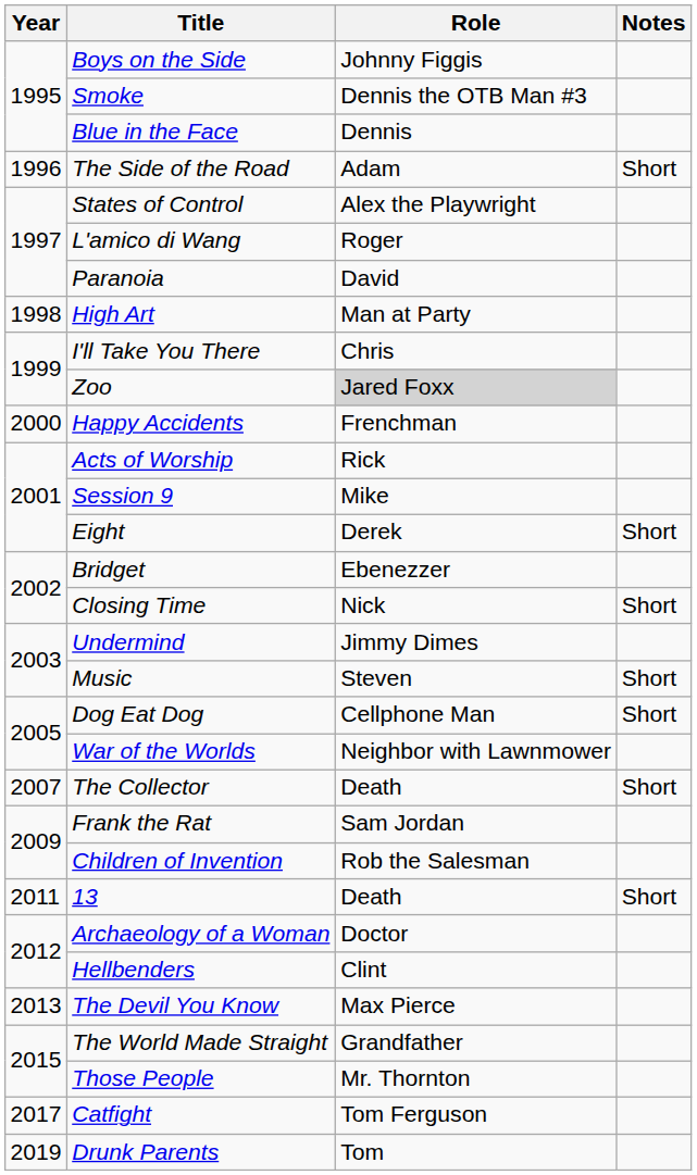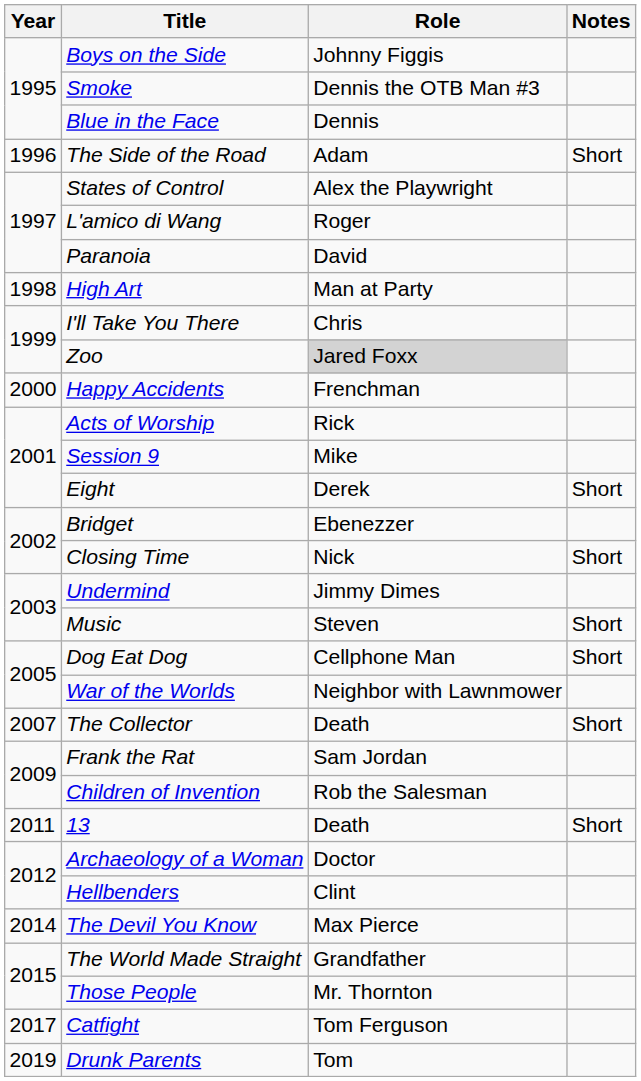The Devil You Know | Year: 2013 -> 2014
